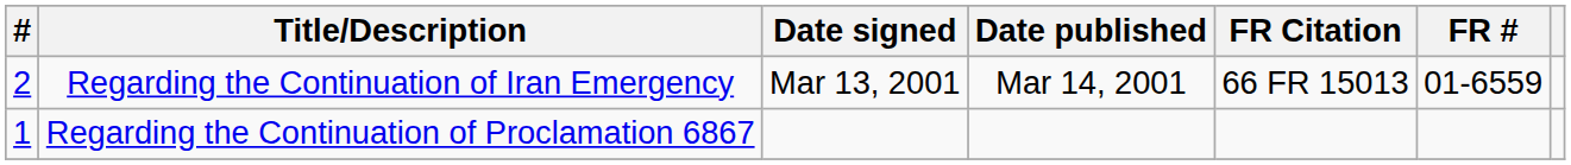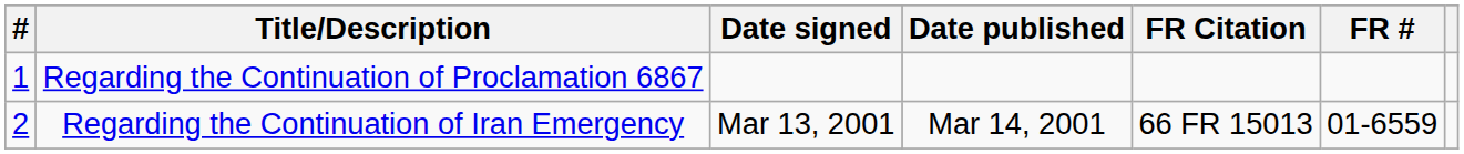rows swapped: Regarding the Continuation of Proclamation 6867 <-> Regarding the Continuation of Iran Emergency
